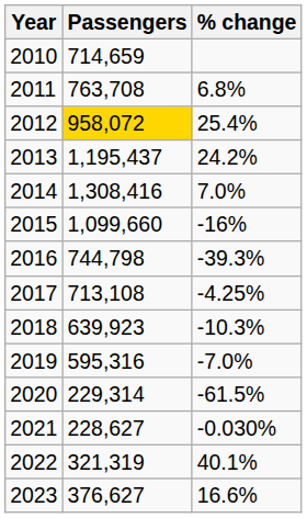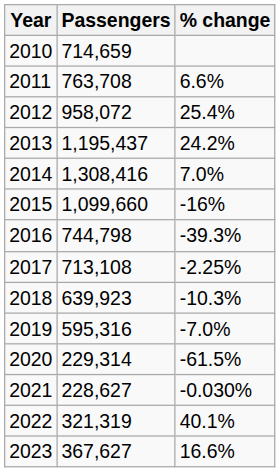2011 | % change: 6.8% -> 6.6%
2012 | Passengers: gold background -> no background
2017 | % change: -4.25% -> -2.25%
2023 | Passengers: 376,627 -> 367,627
